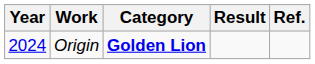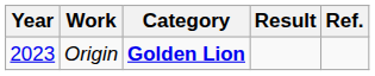Origin | Year: 2024 -> 2023
